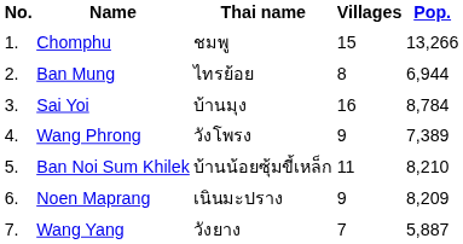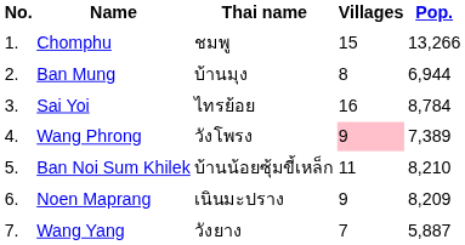Ban Mung | Thai name: ไทรย้อย -> บ้านมุง
Sai Yoi | Thai name: บ้านมุง -> ไทรย้อย
Wang Phrong | Villages: no background -> pink background
